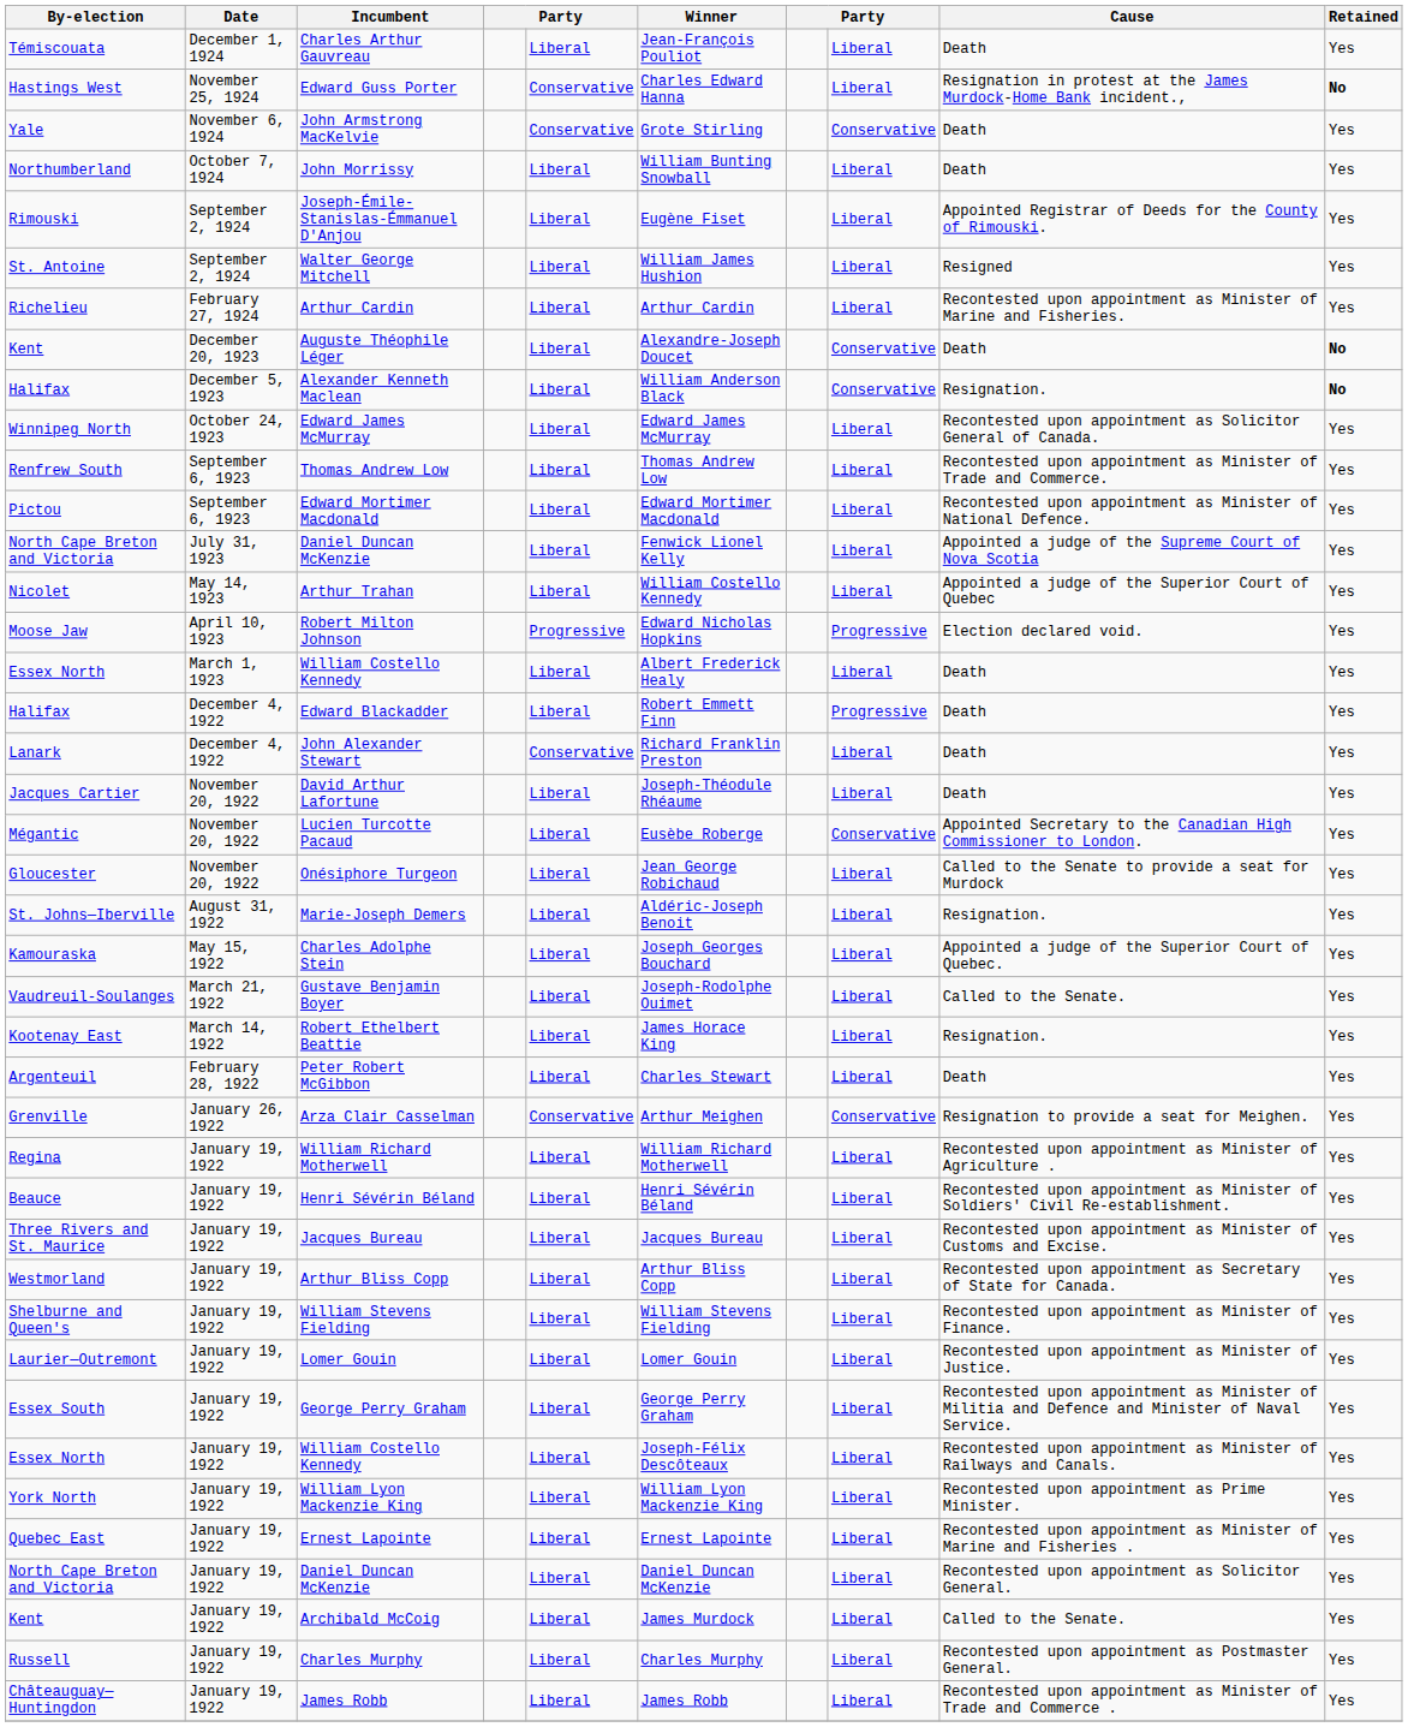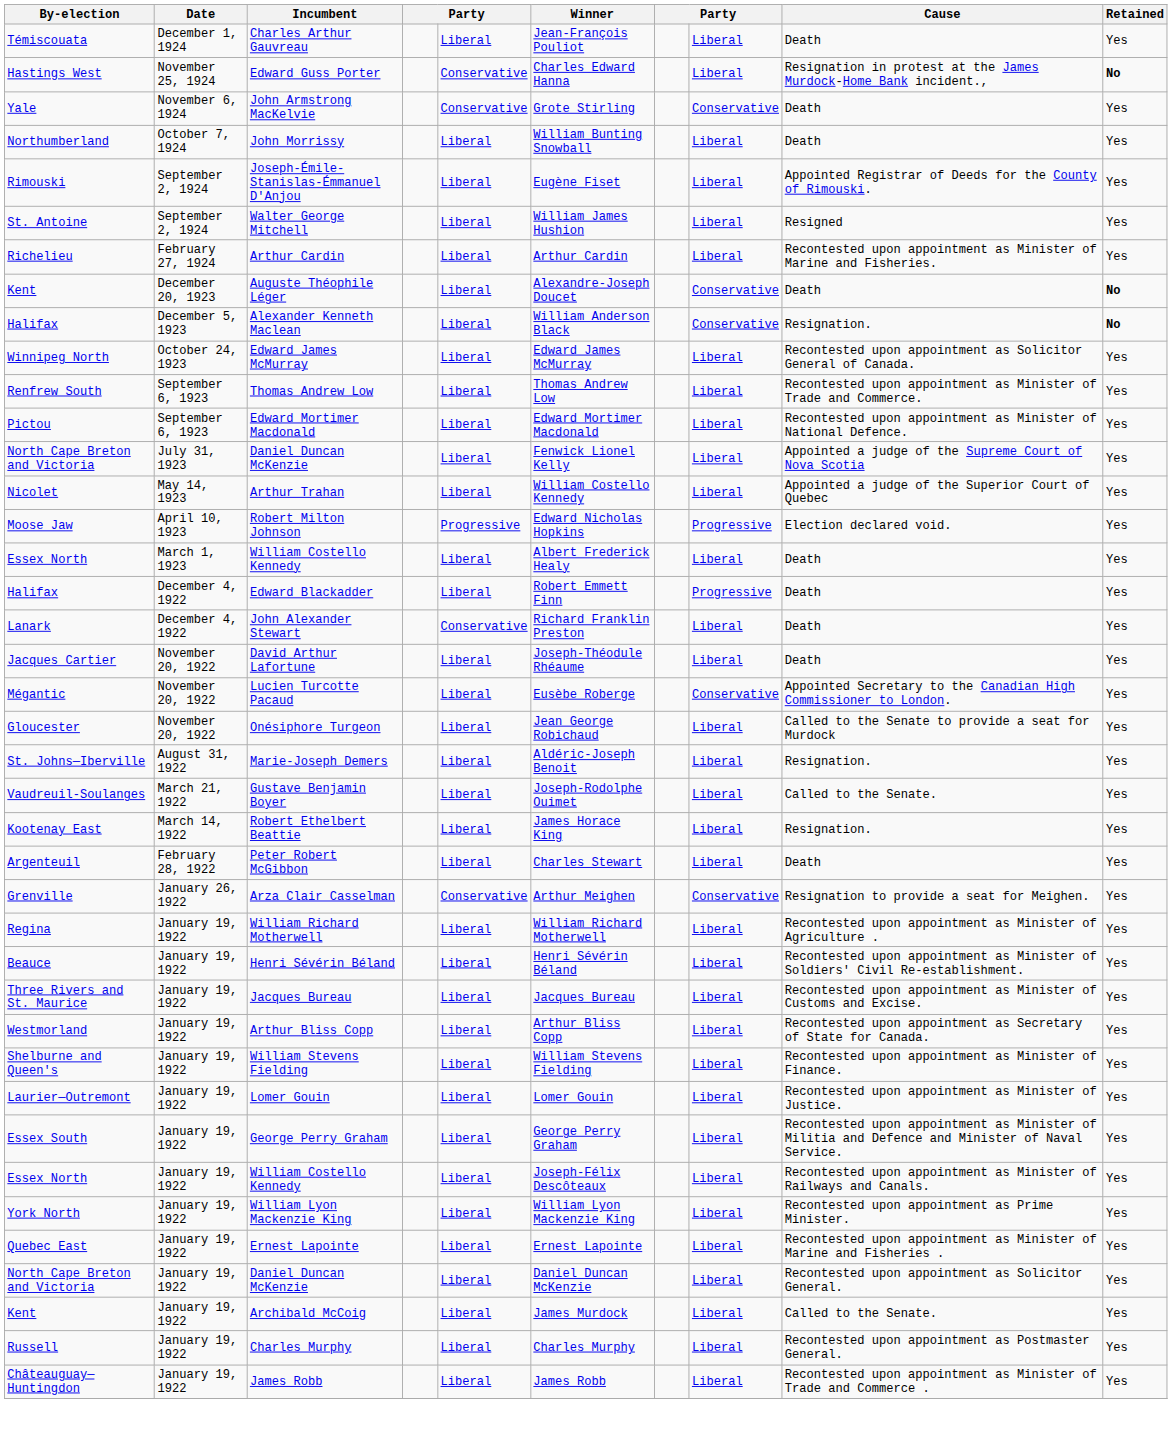- row: Kamouraska | May 15, 1922 | Charles Adolphe Stein | Liberal | Joseph Georges Bouchard | Liberal | Appointed a judge of the Superior Court of Quebec. | Yes
